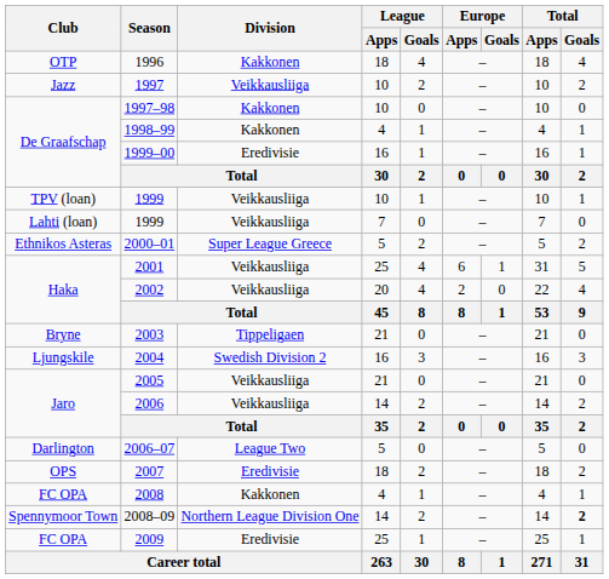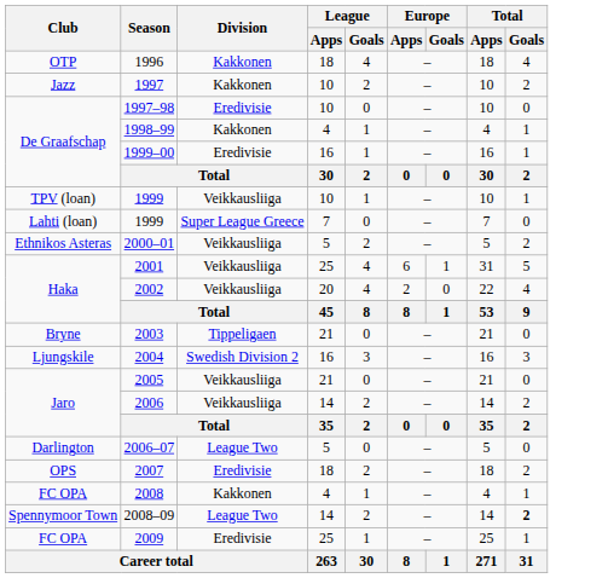1997 | Division: Veikkausliiga -> Kakkonen
1997–98 | Division: Kakkonen -> Eredivisie
Lahti (loan) / 1999 | Division: Veikkausliiga -> Super League Greece
2000–01 | Division: Super League Greece -> Veikkausliiga
2008–09 | Division: Northern League Division One -> League Two
